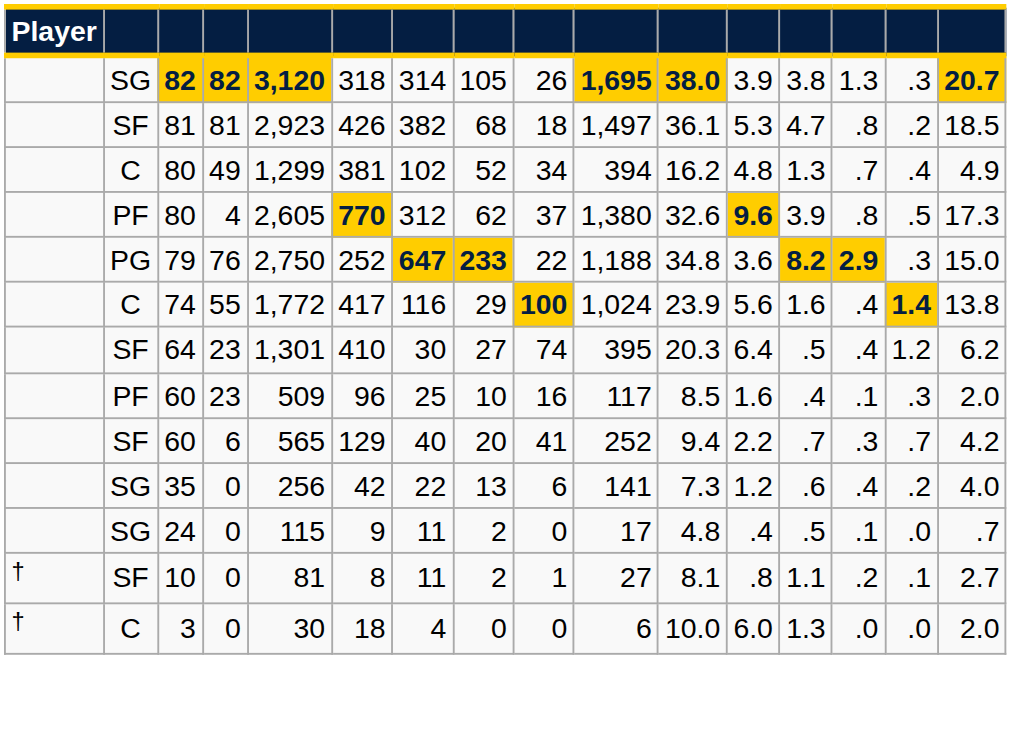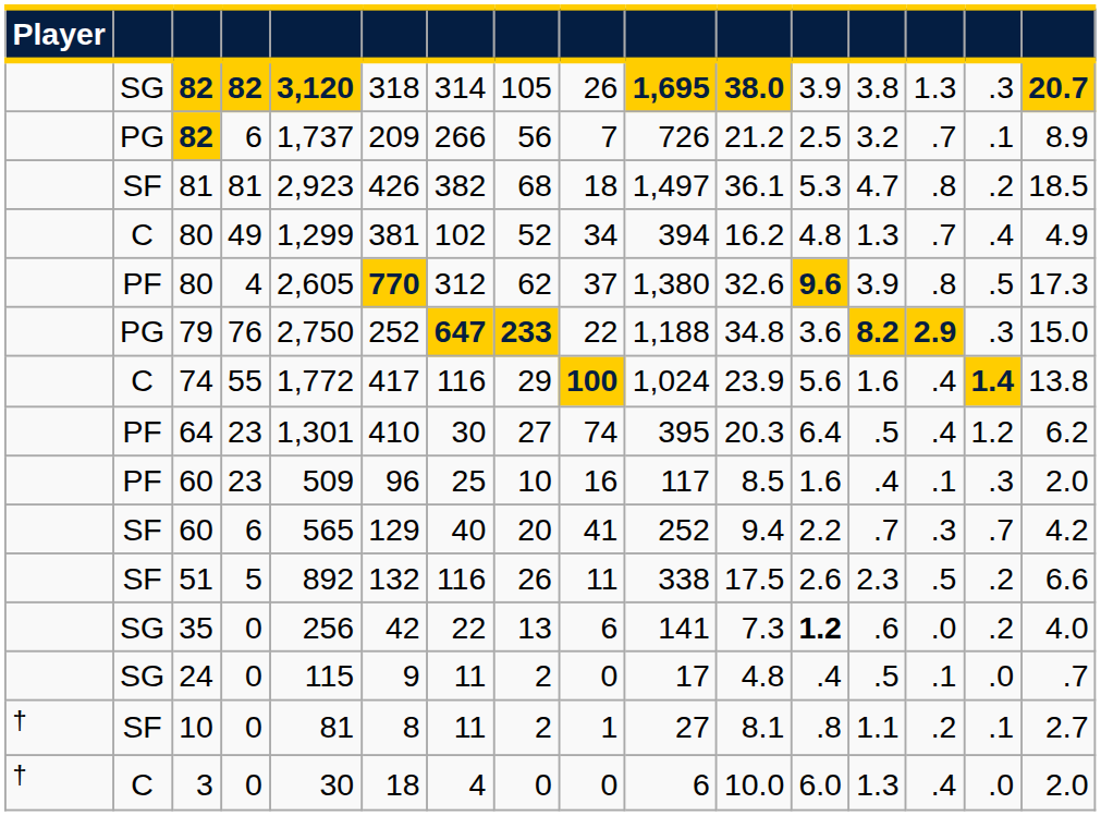+ row: PG | 82 | 6 | 1,737 | 209 | 266 | 56 | 7 | 726 | 21.2 | 2.5 | 3.2 | .7 | .1 | 8.9
64 | column 2: SF -> PF
+ row: SF | 51 | 5 | 892 | 132 | 116 | 26 | 11 | 338 | 17.5 | 2.6 | 2.3 | .5 | .2 | 6.6
35 | column 12: normal -> bold
35 | column 14: .4 -> .0
3 | column 14: .0 -> .4
